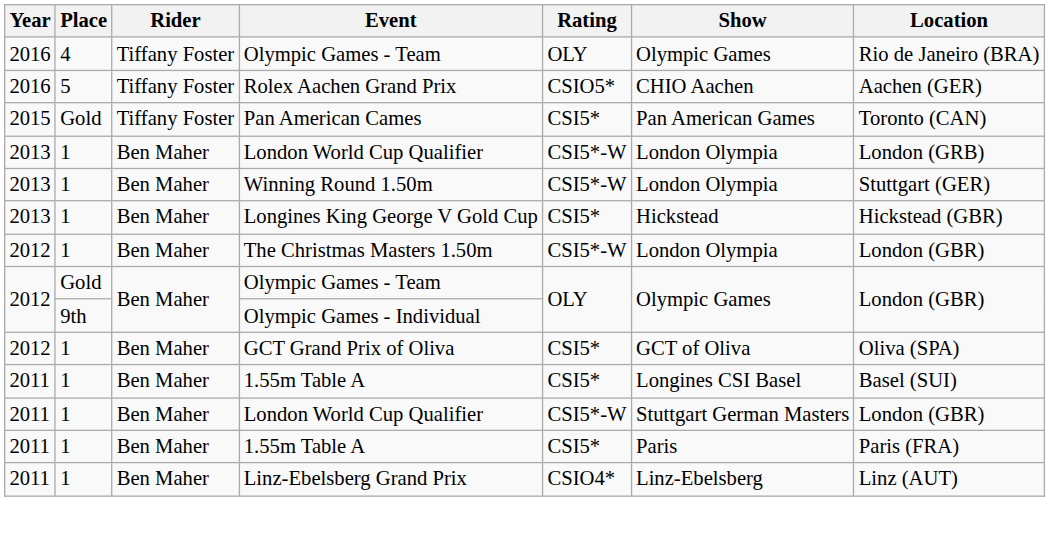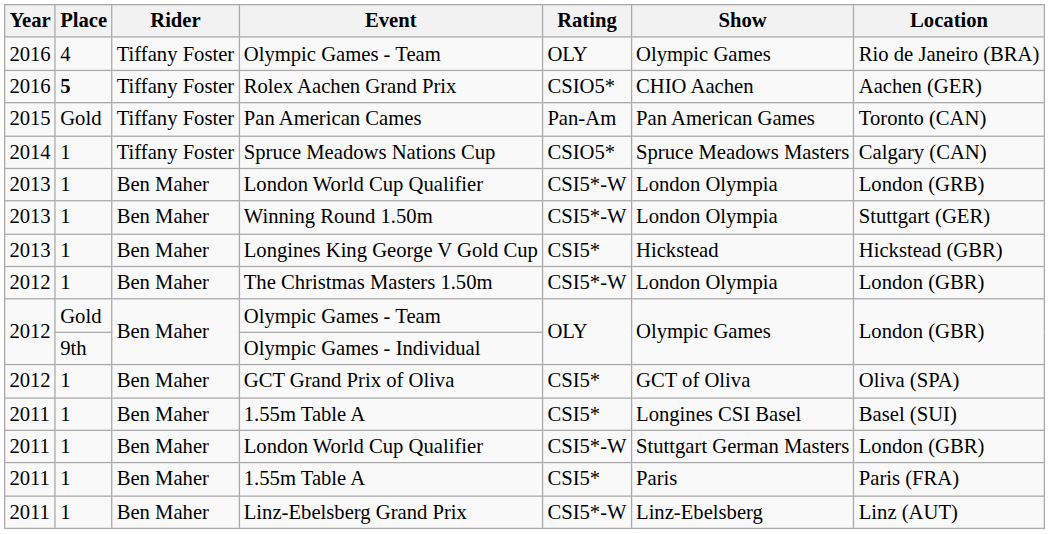Rolex Aachen Grand Prix | Place: normal -> bold
Pan American Cames | Rating: CSI5* -> Pan-Am
+ row: 2014 | 1 | Tiffany Foster | Spruce Meadows Nations Cup | CSIO5* | Spruce Meadows Masters | Calgary (CAN)
Linz-Ebelsberg Grand Prix | Rating: CSIO4* -> CSI5*-W
